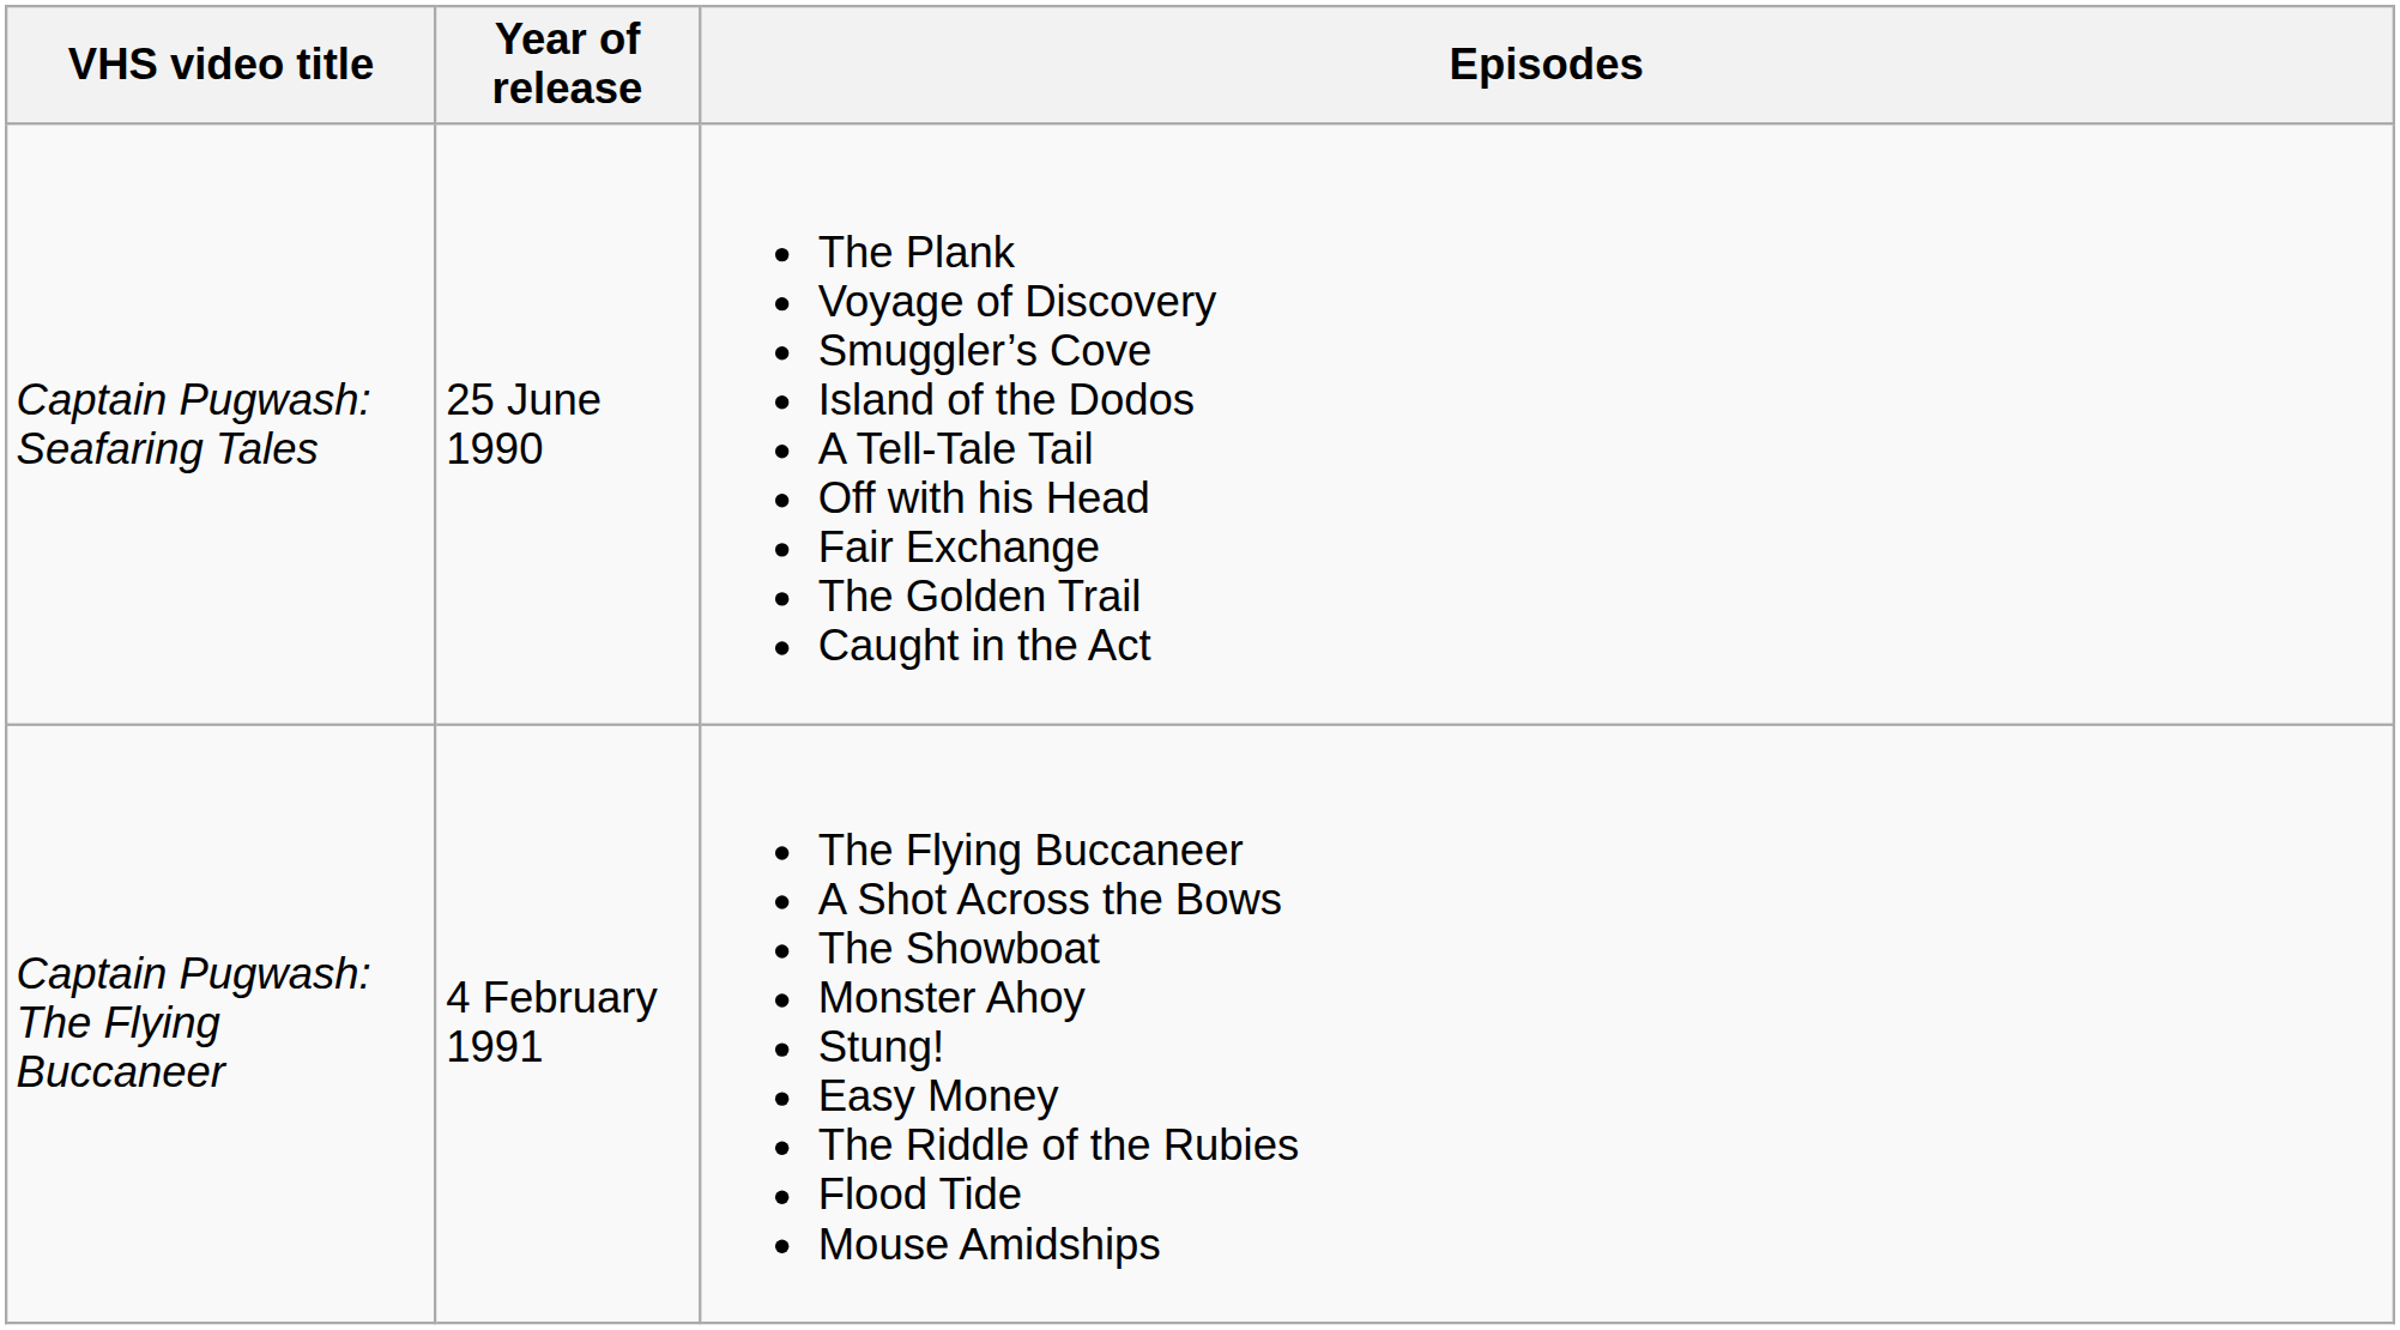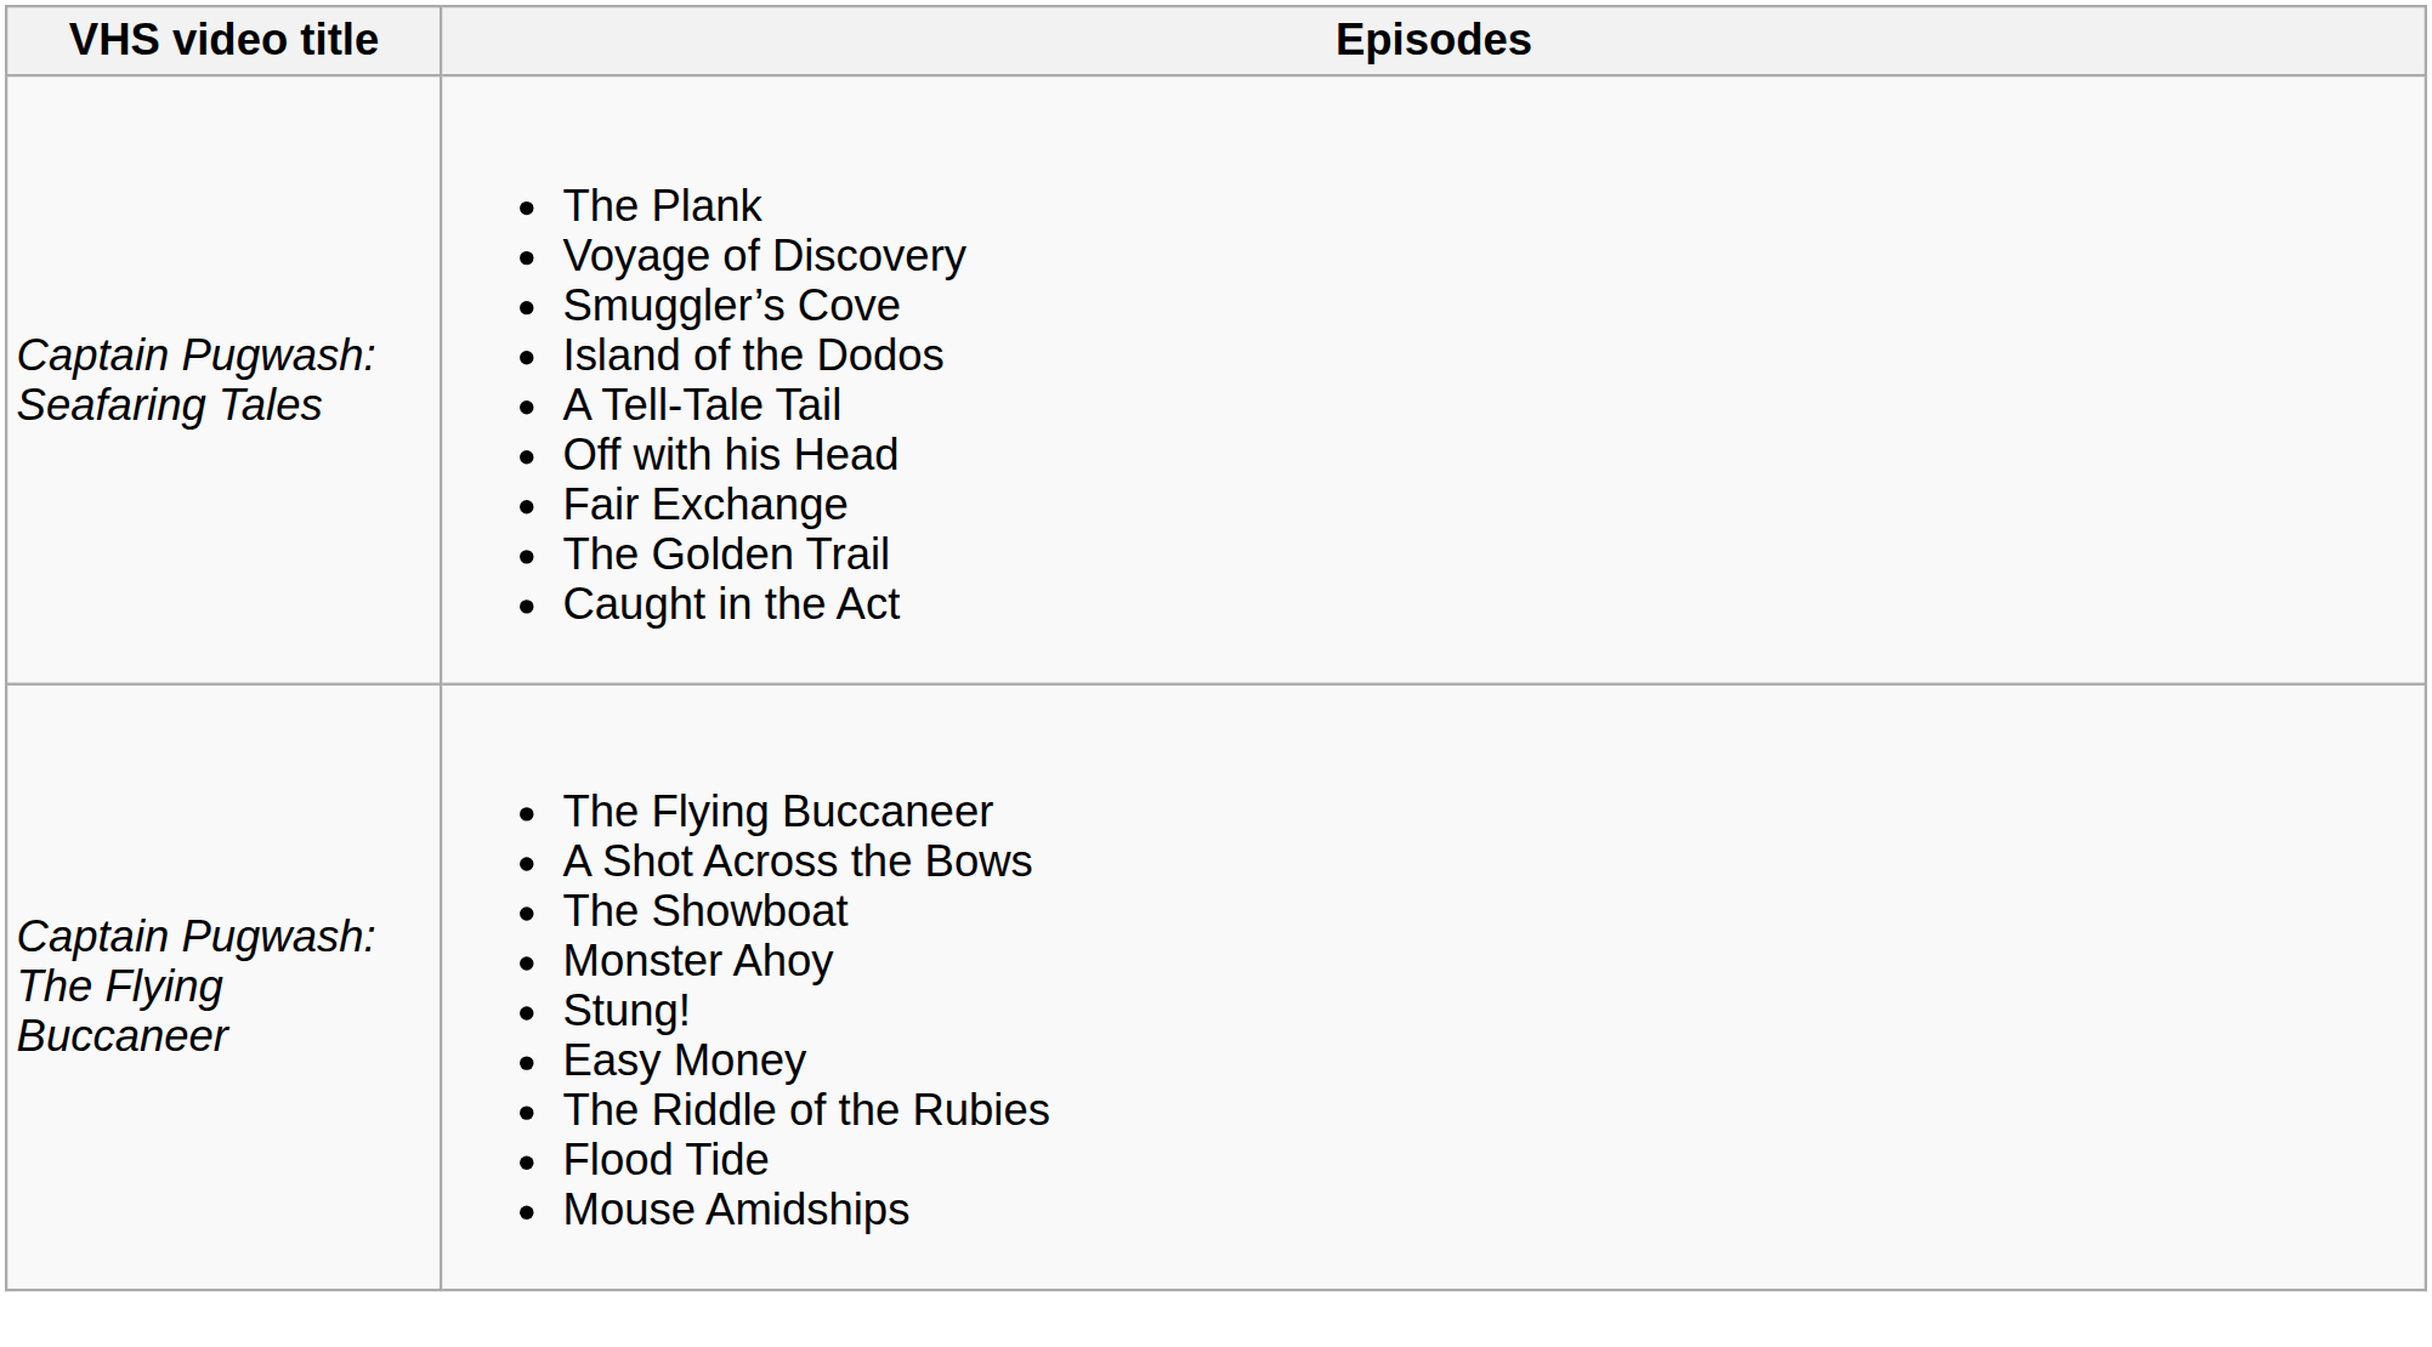- column: Year of release | 25 June 1990 | 4 February 1991
